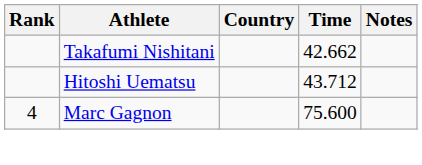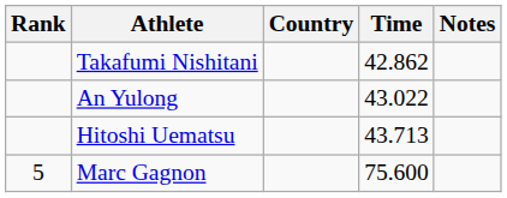Takafumi Nishitani | Time: 42.662 -> 42.862
+ row: An Yulong | 43.022
Hitoshi Uematsu | Time: 43.712 -> 43.713
Marc Gagnon | Rank: 4 -> 5
